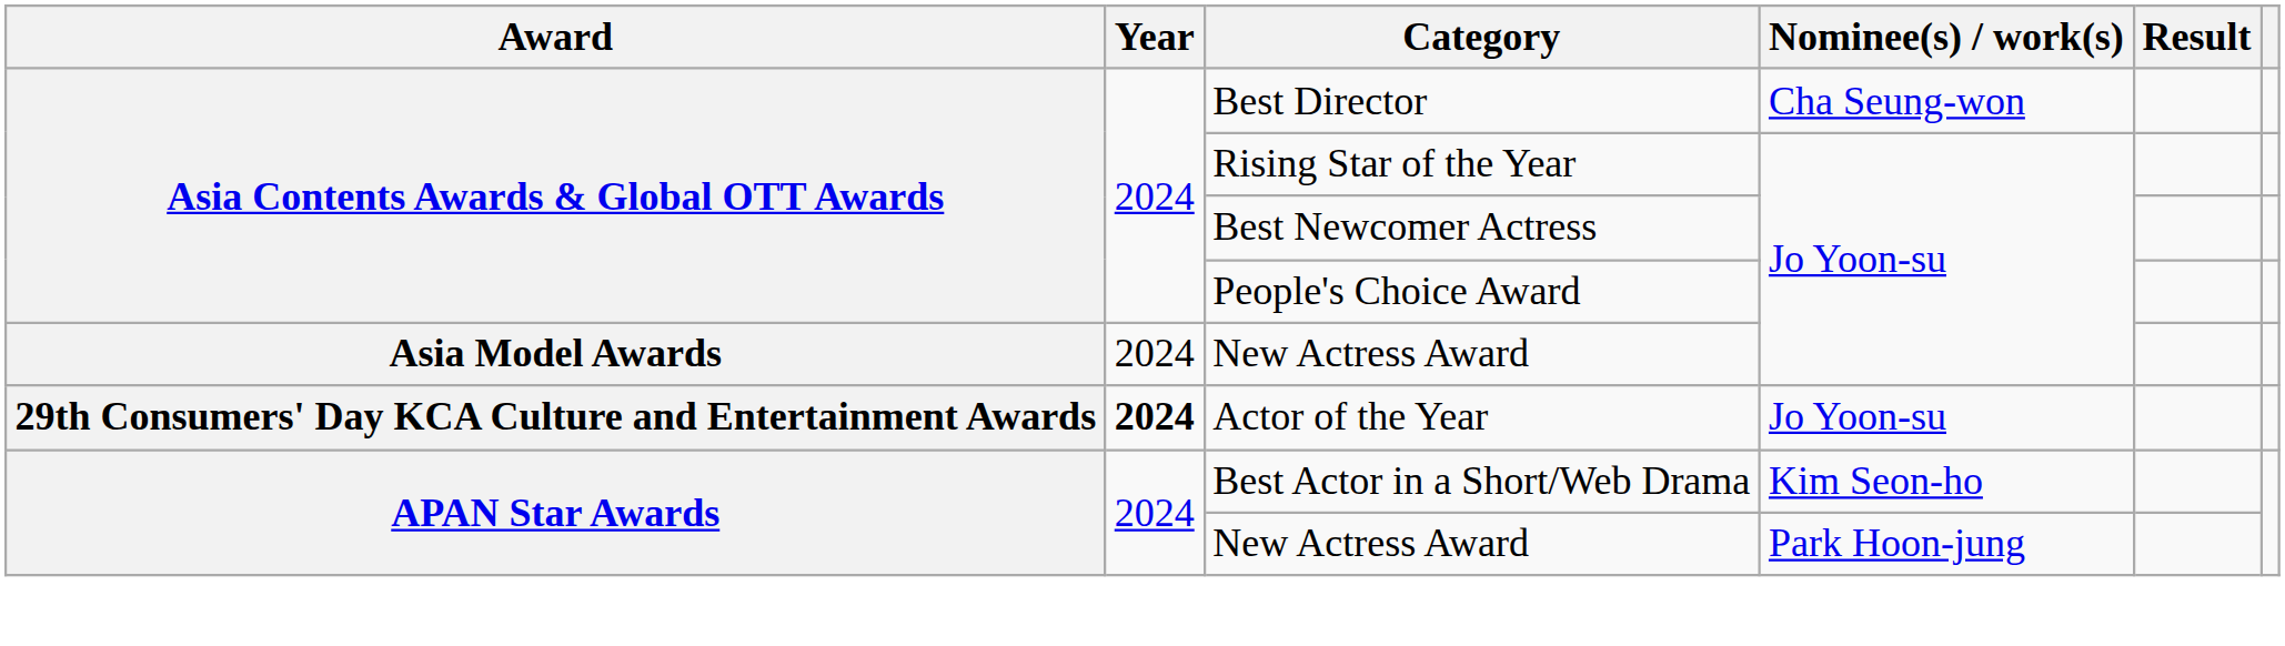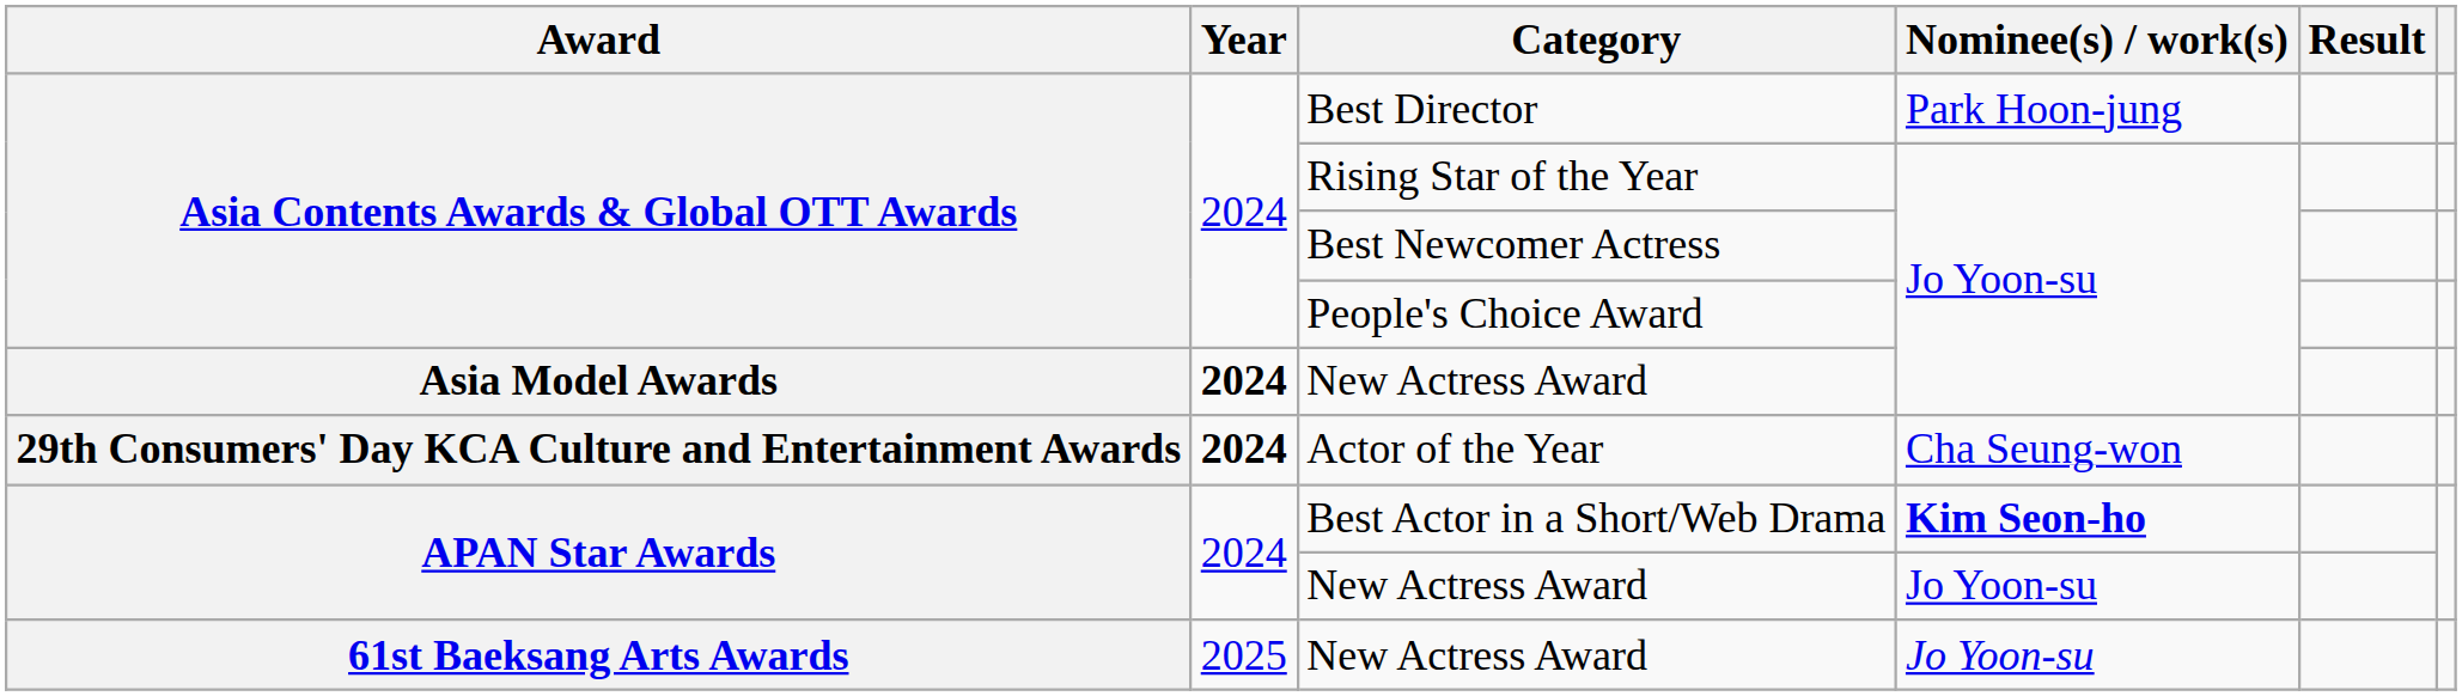Best Director | Nominee(s) / work(s): Cha Seung-won -> Park Hoon-jung
Asia Model Awards / New Actress Award | Year: normal -> bold
Actor of the Year | Nominee(s) / work(s): Jo Yoon-su -> Cha Seung-won
Best Actor in a Short/Web Drama | Nominee(s) / work(s): normal -> bold
APAN Star Awards / New Actress Award | Nominee(s) / work(s): Park Hoon-jung -> Jo Yoon-su
+ row: 61st Baeksang Arts Awards | 2025 | New Actress Award | Jo Yoon-su
